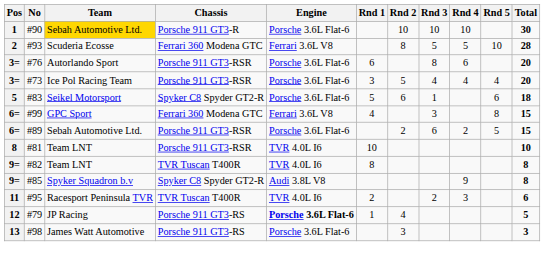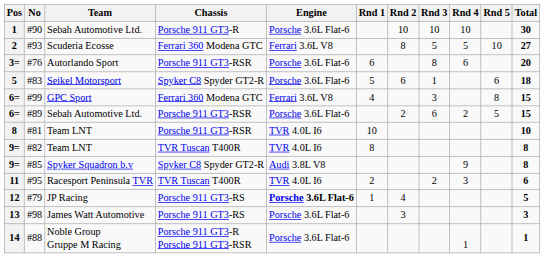#90 | Team: gold background -> no background
#93 | Total: 28 -> 27
- row: 3= | #73 | Ice Pol Racing Team | Porsche 911 GT3-RSR | Porsche 3.6L Flat-6 | 3 | 5 | 4 | 4 | 4 | 20
+ row: 14 | #88 | Noble Group Gruppe M Racing | Porsche 911 GT3-R Porsche 911 GT3-RSR | Porsche 3.6L Flat-6 | 1 | 1
